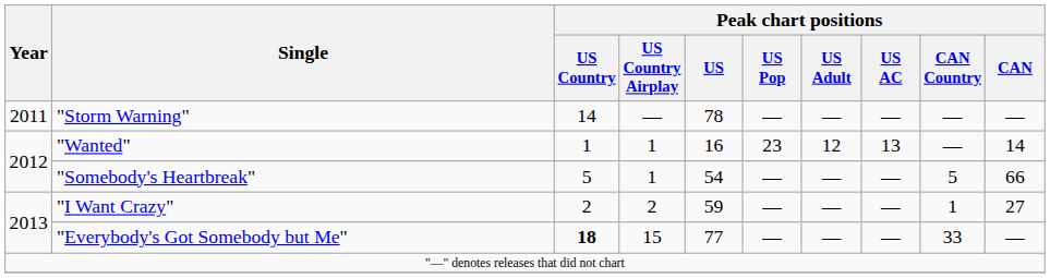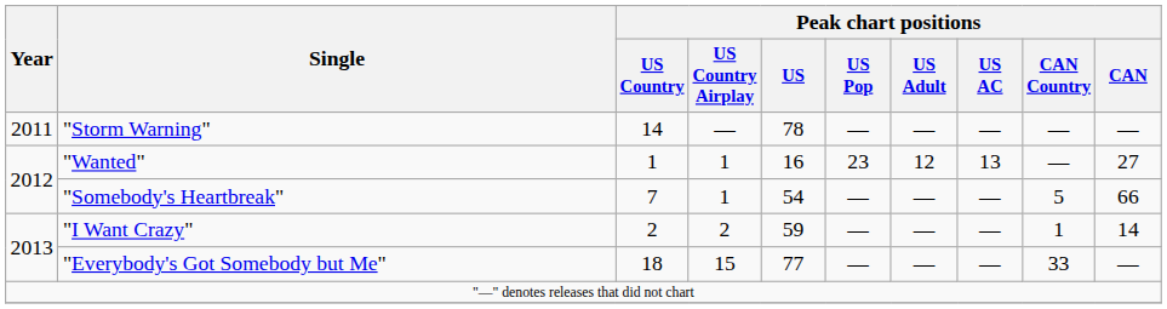"Wanted" | Peak chart positions / CAN: 14 -> 27
"Somebody's Heartbreak" | Peak chart positions / US Country: 5 -> 7
"I Want Crazy" | Peak chart positions / CAN: 27 -> 14
"Everybody's Got Somebody but Me" | Peak chart positions / US Country: bold -> normal
